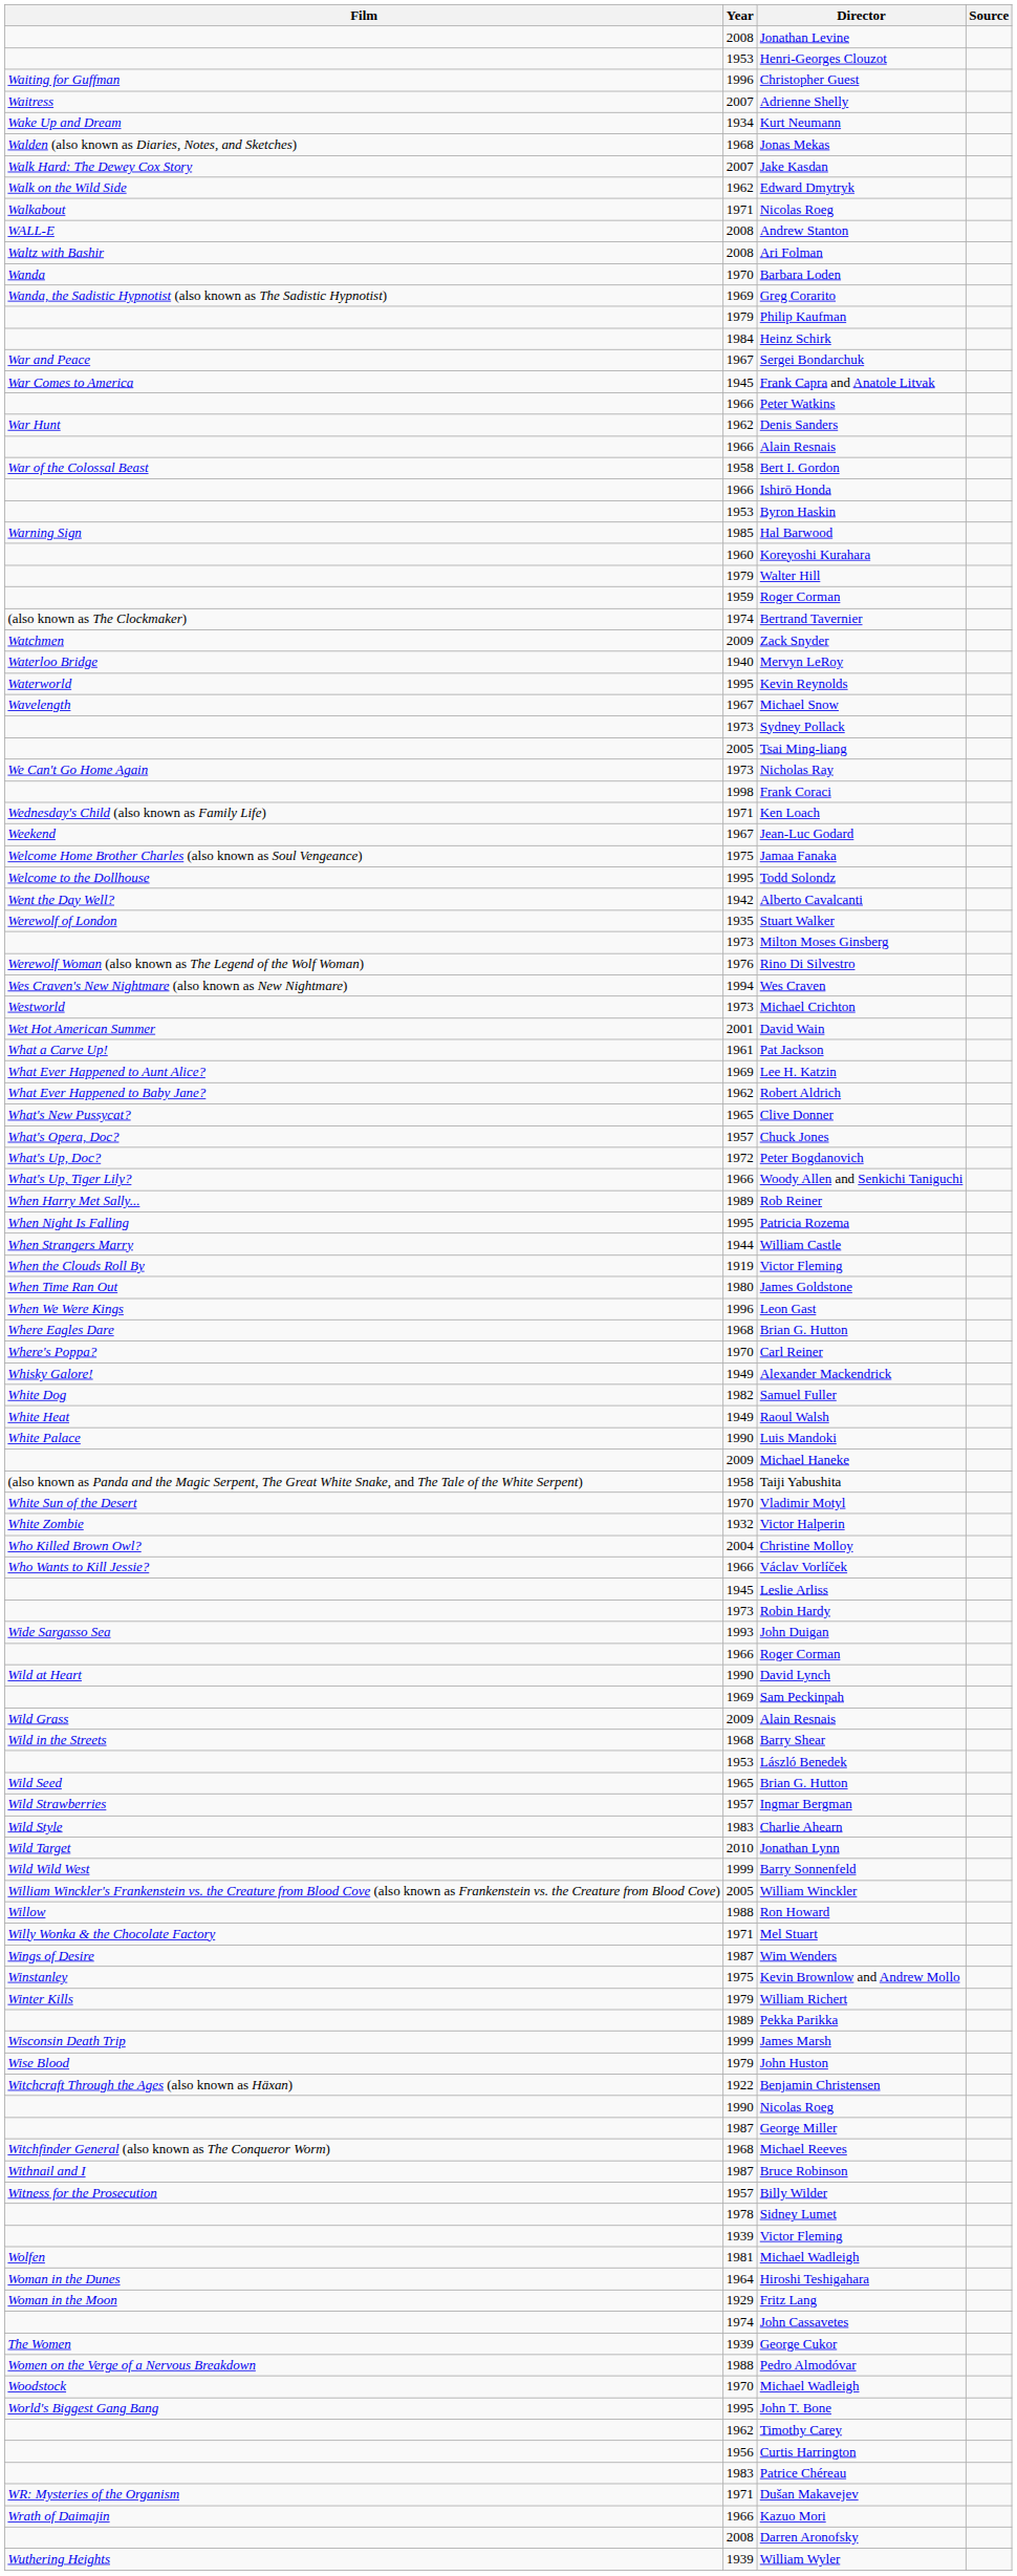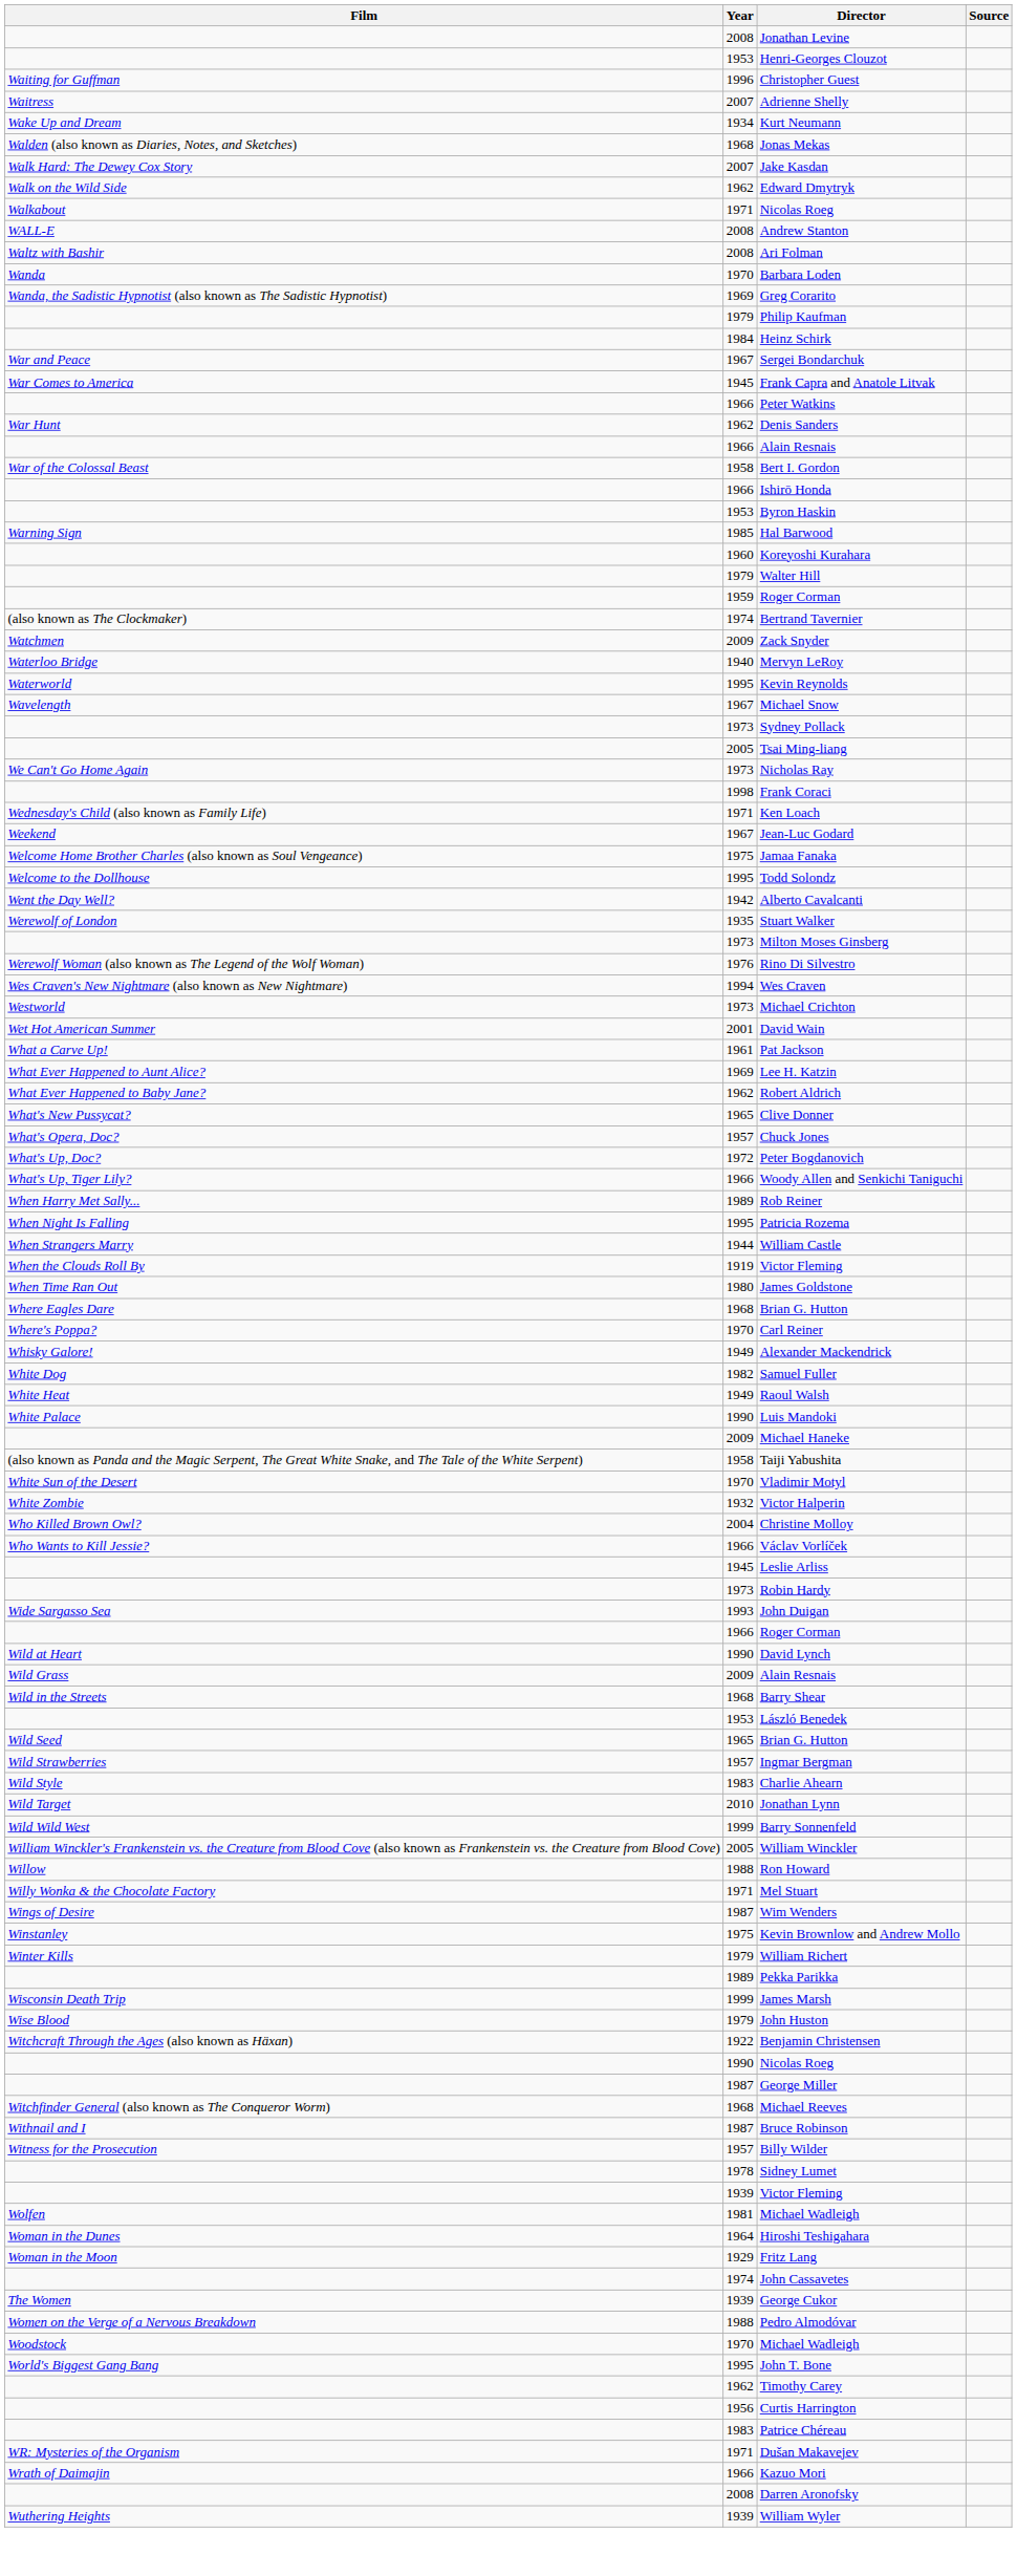- row: When We Were Kings | 1996 | Leon Gast
- row: 1969 | Sam Peckinpah
